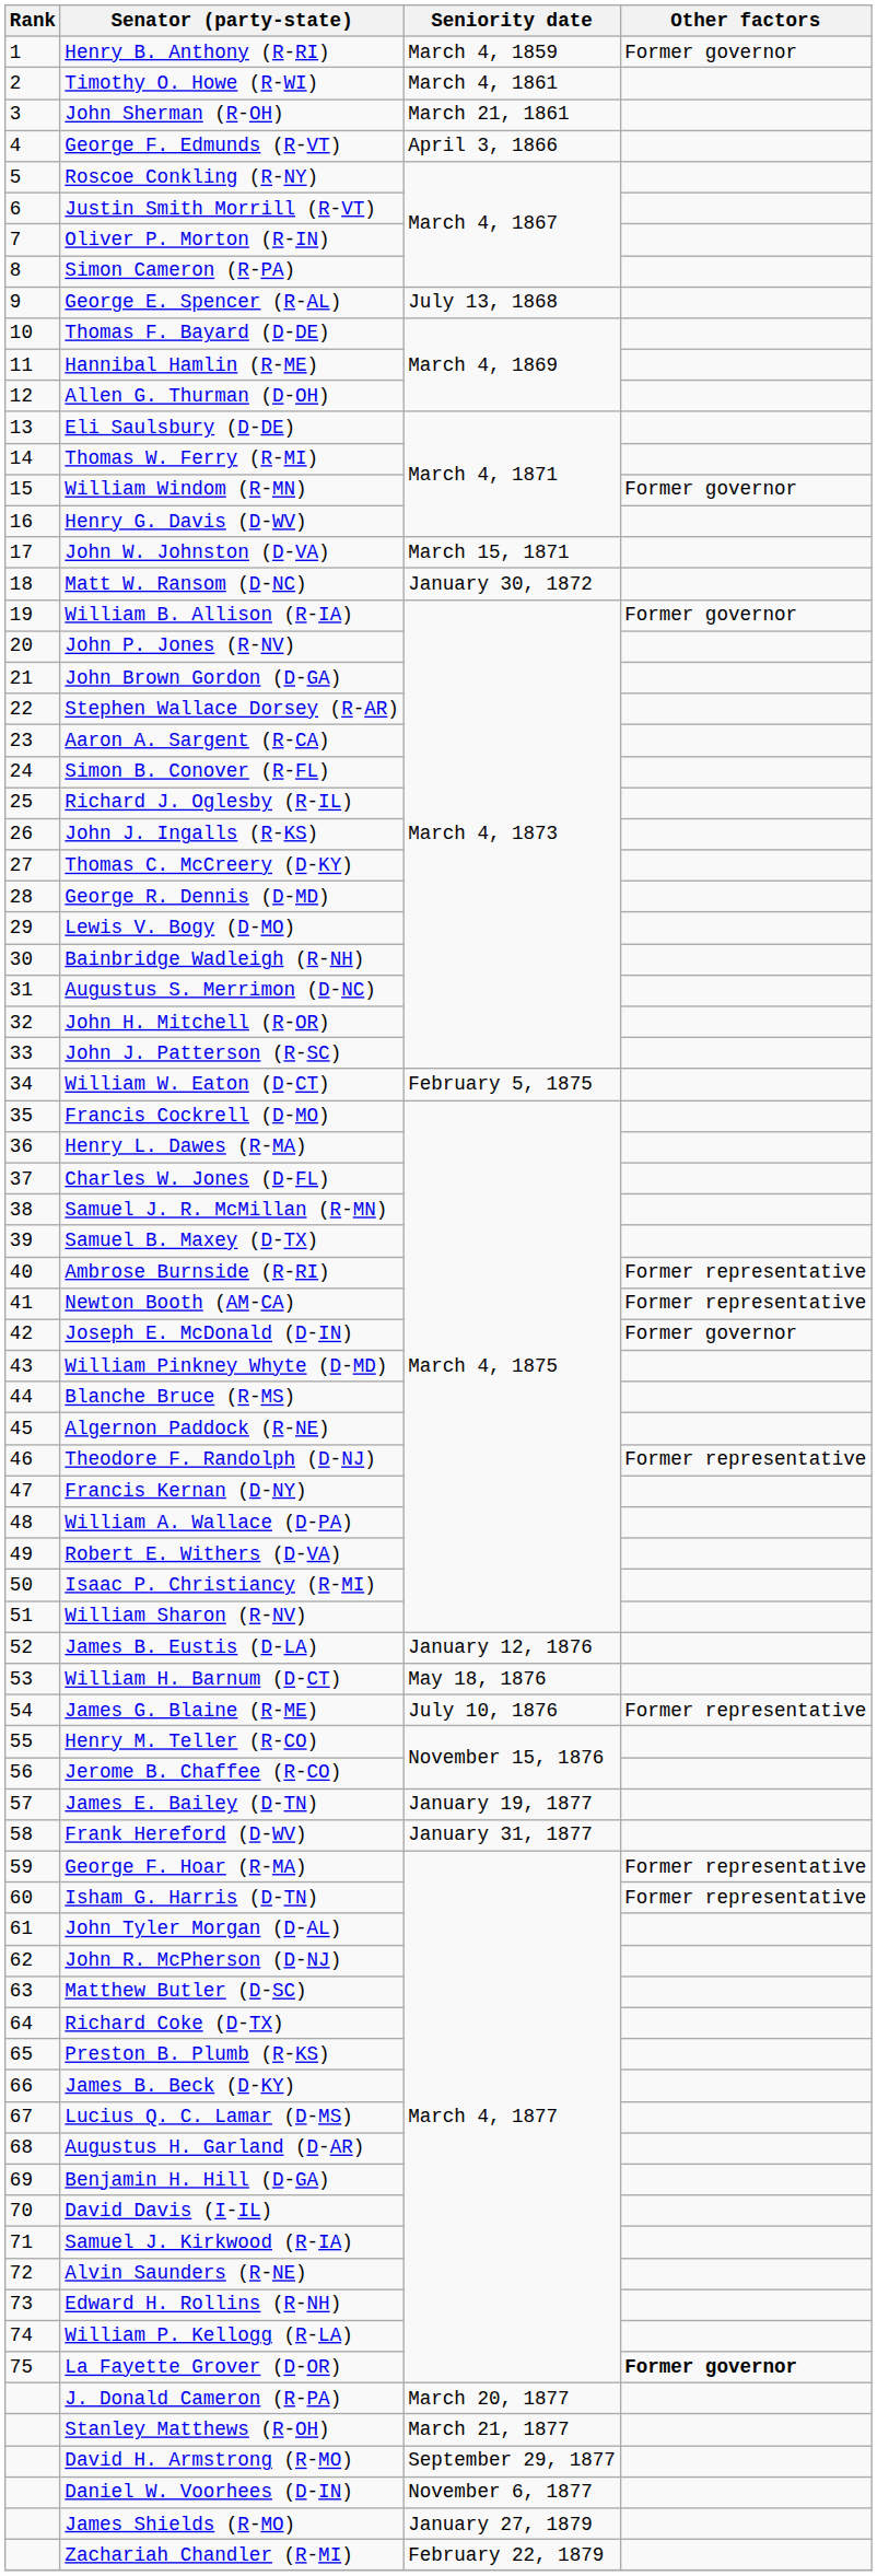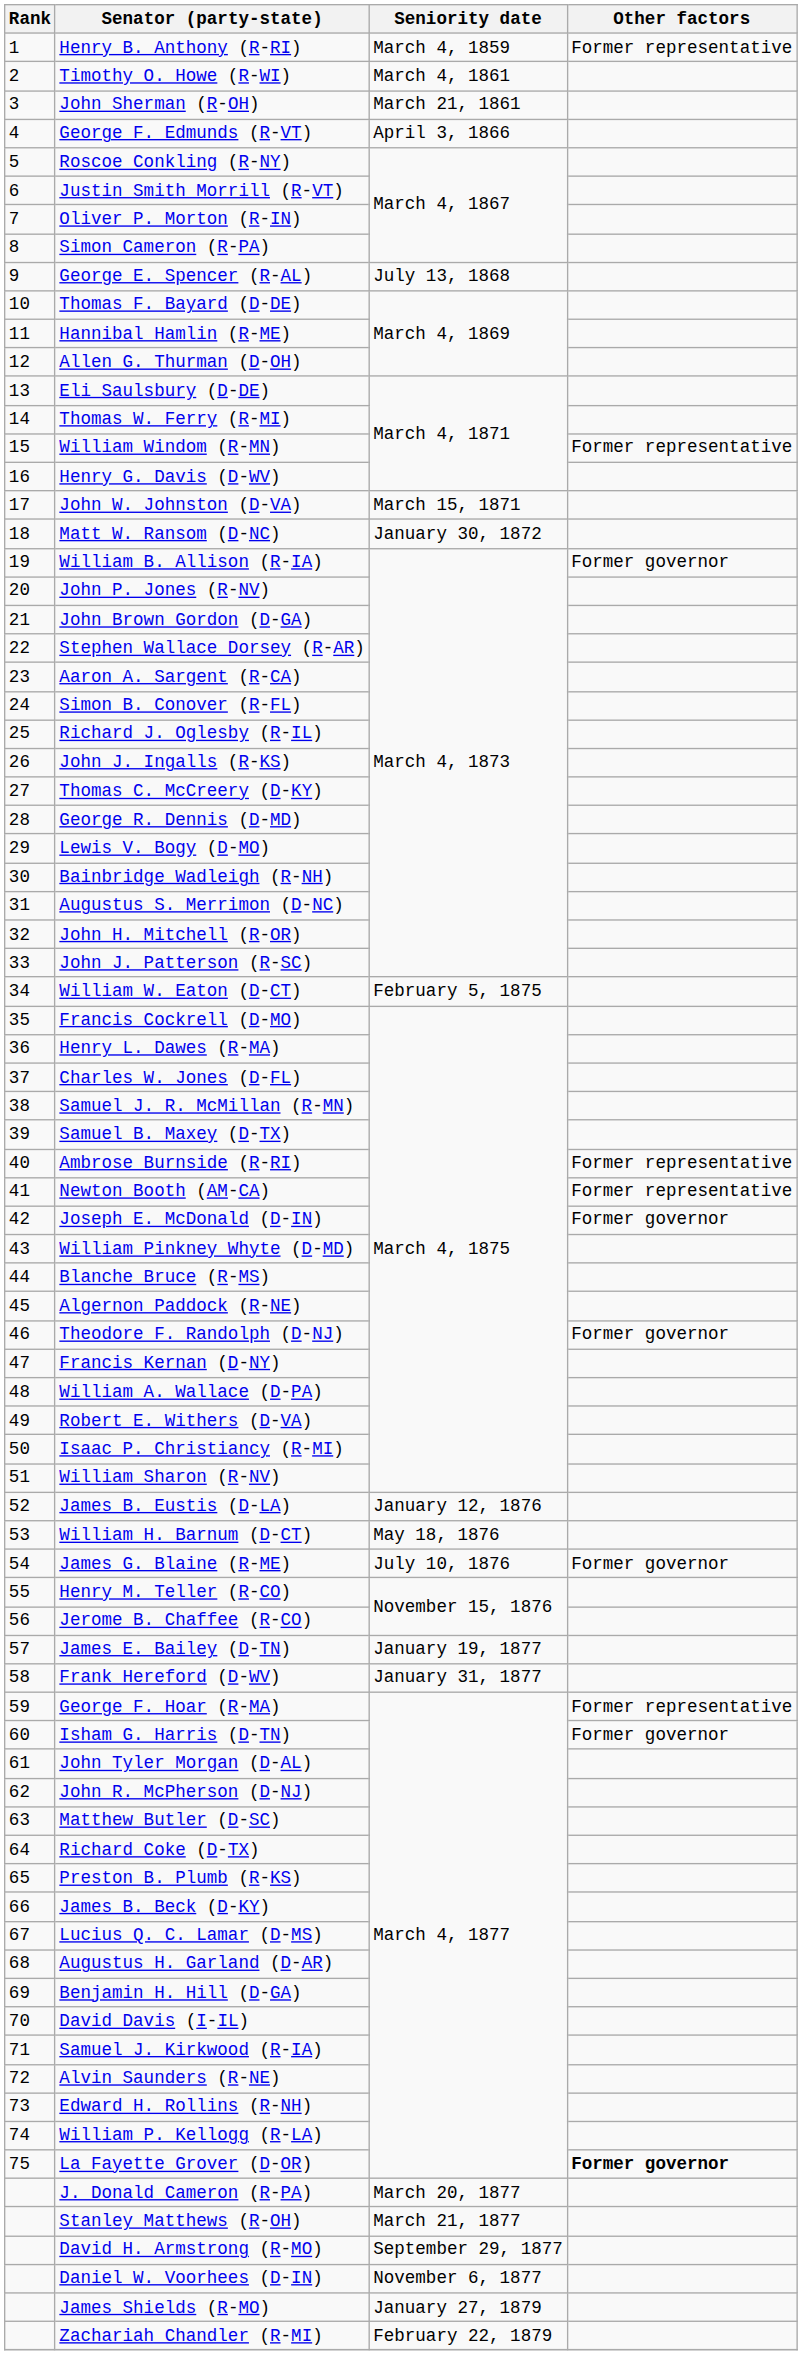Henry B. Anthony (R-RI) | Other factors: Former governor -> Former representative
William Windom (R-MN) | Other factors: Former governor -> Former representative
Theodore F. Randolph (D-NJ) | Other factors: Former representative -> Former governor
James G. Blaine (R-ME) | Other factors: Former representative -> Former governor
Isham G. Harris (D-TN) | Other factors: Former representative -> Former governor
